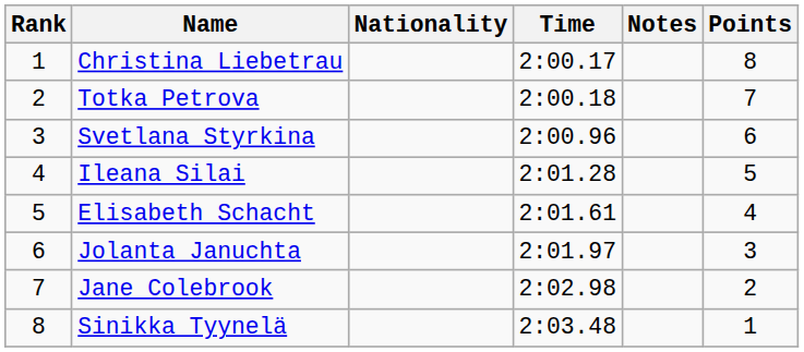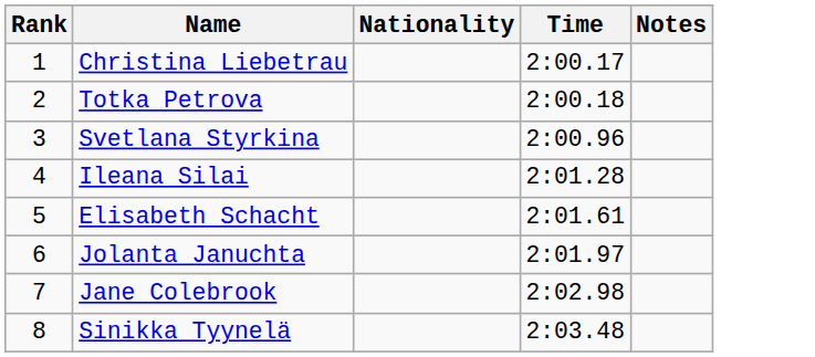- column: Points | 8 | 7 | 6 | 5 | 4 | 3 | 2 | 1
